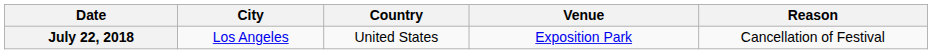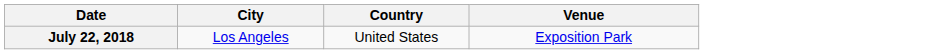- column: Reason | Cancellation of Festival
